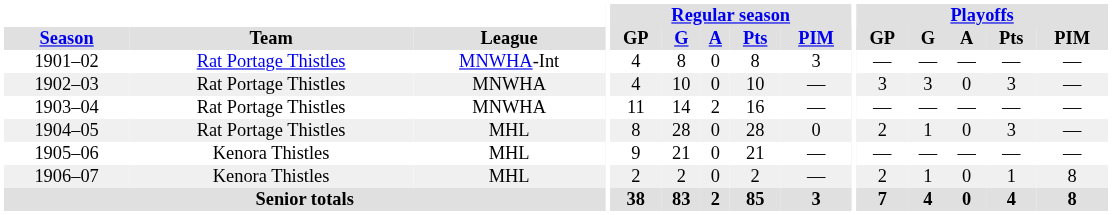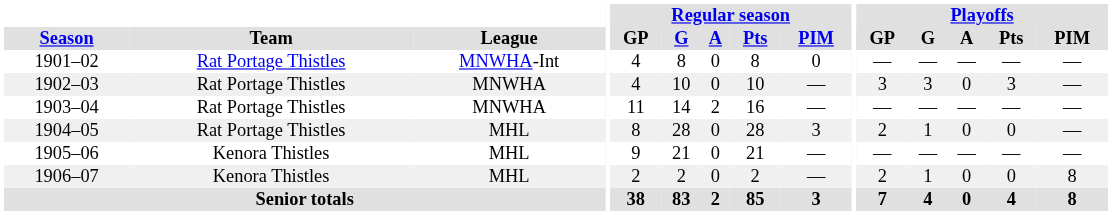1901–02 | Regular season / PIM: 3 -> 0
1904–05 | Regular season / PIM: 0 -> 3
1904–05 | Playoffs / Pts: 3 -> 0
1906–07 | Playoffs / Pts: 1 -> 0
